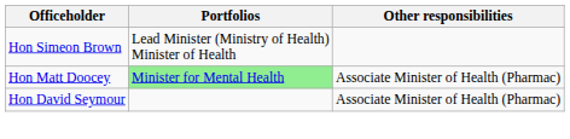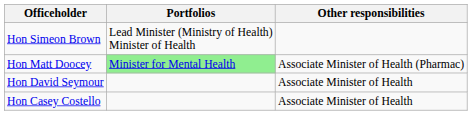Hon David Seymour | Other responsibilities: Associate Minister of Health (Pharmac) -> Associate Minister of Health
+ row: Hon Casey Costello | Associate Minister of Health
